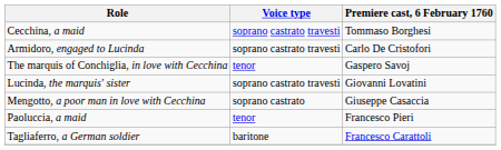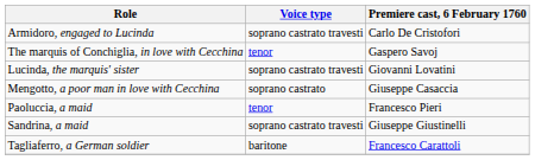- row: Cecchina, a maid | soprano castrato travesti | Tommaso Borghesi
+ row: Sandrina, a maid | soprano castrato travesti | Giuseppe Giustinelli
